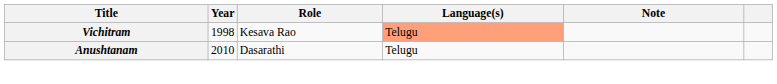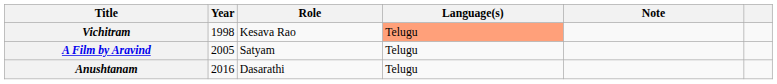+ row: A Film by Aravind | 2005 | Satyam | Telugu
Anushtanam | Year: 2010 -> 2016
